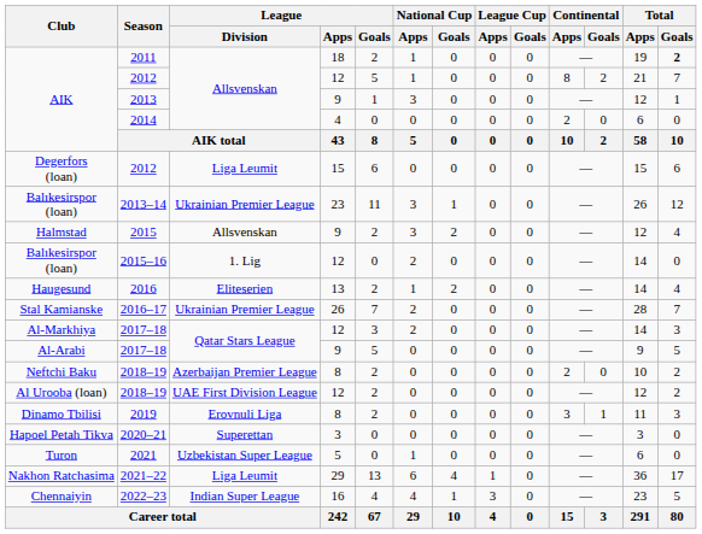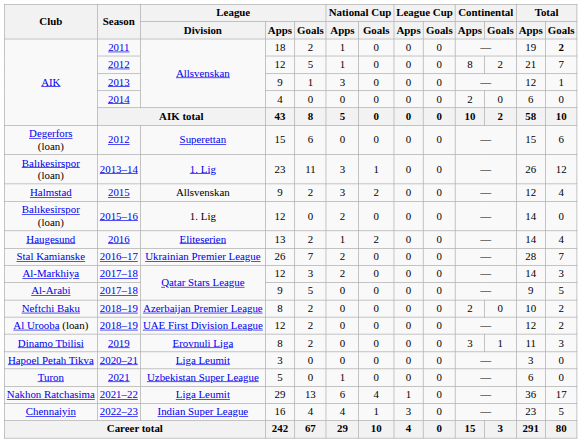Degerfors (loan) / 2012 | League / Division: Liga Leumit -> Superettan
2013–14 | League / Division: Ukrainian Premier League -> 1. Lig
2020–21 | League / Division: Superettan -> Liga Leumit
